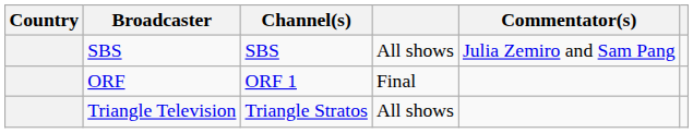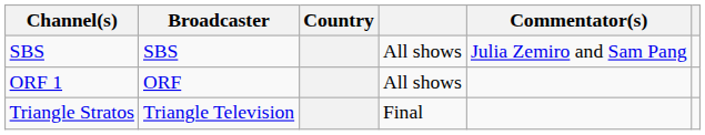columns swapped: Country <-> Channel(s)
ORF | column 4: Final -> All shows
Triangle Television | column 4: All shows -> Final
